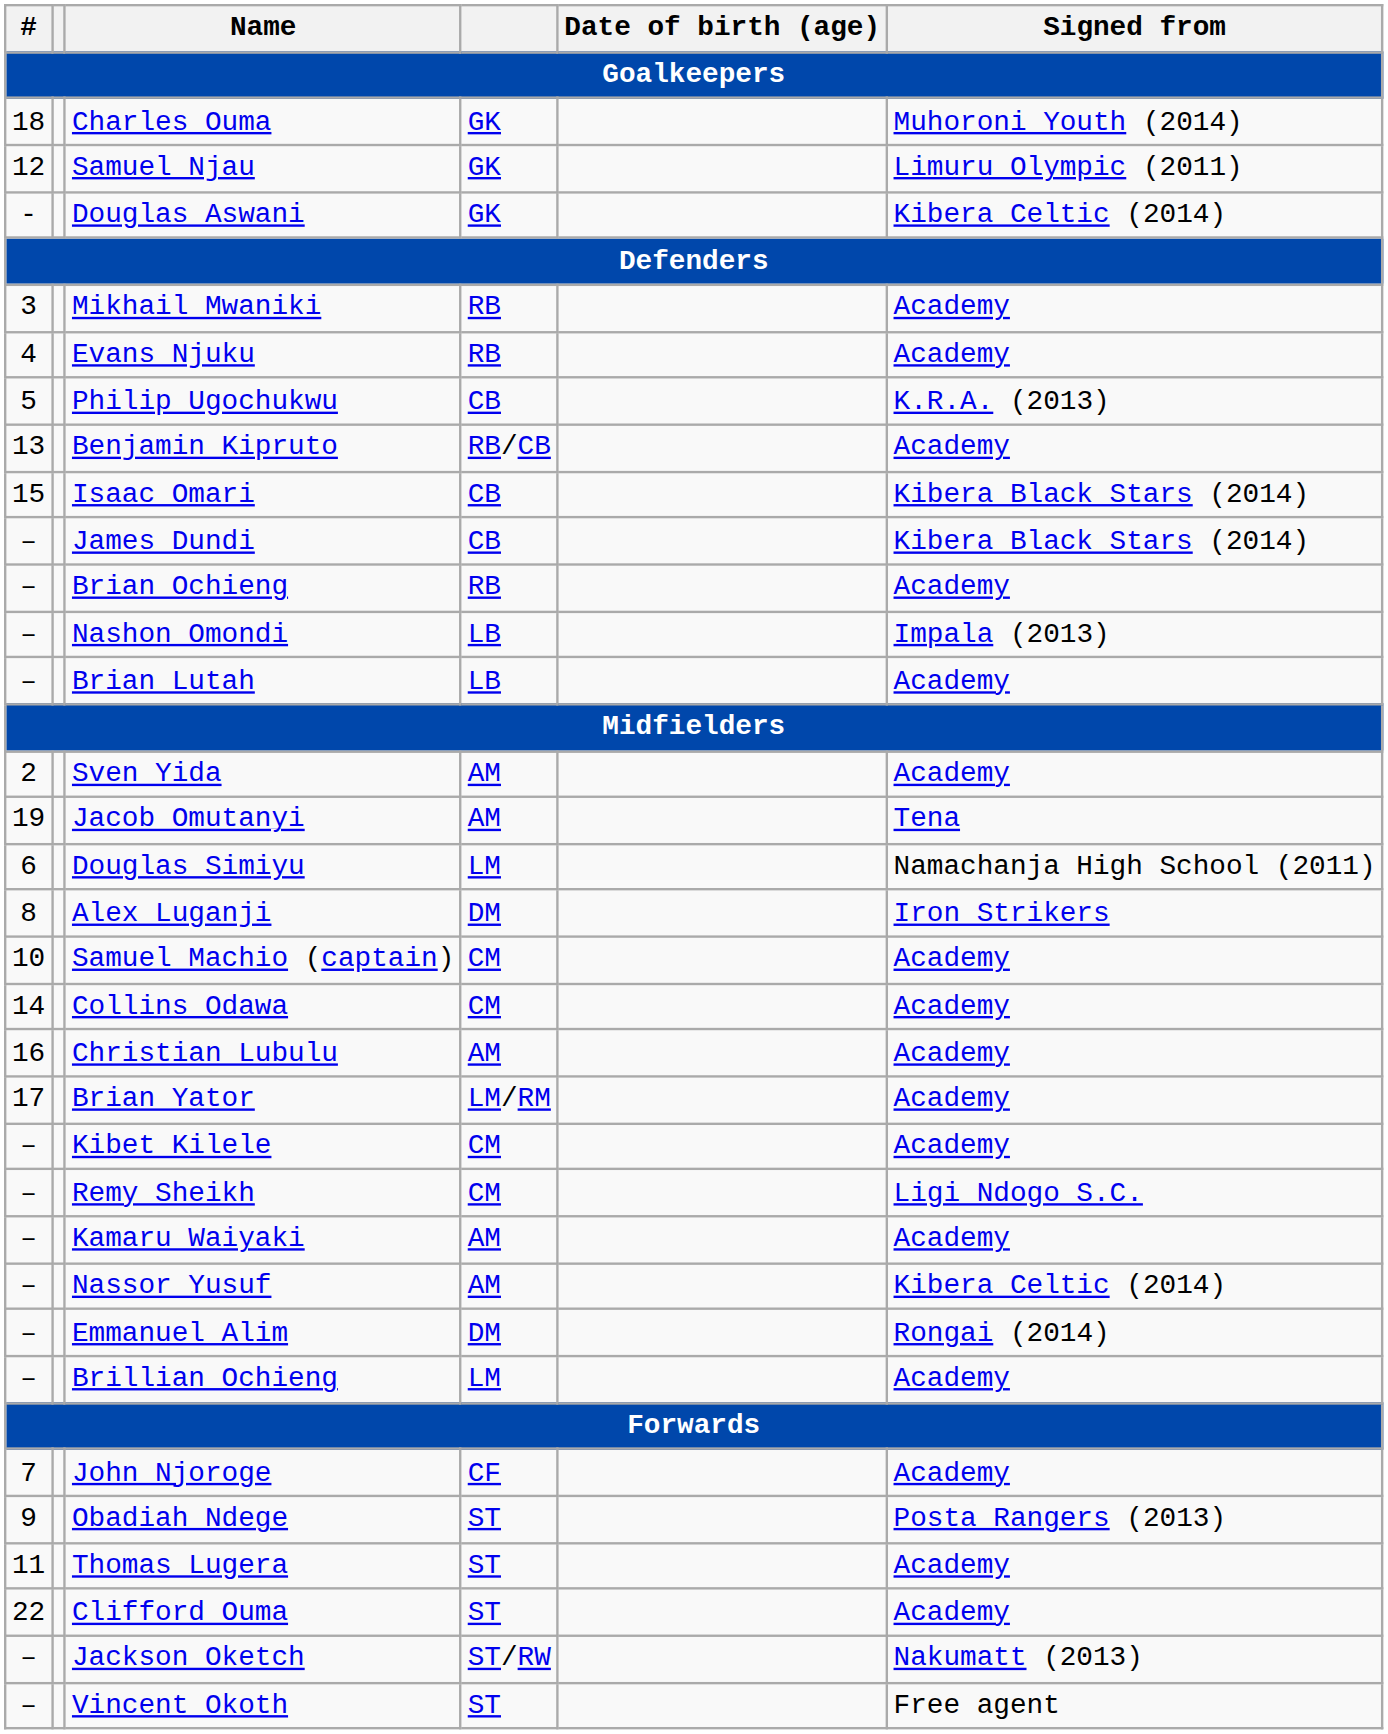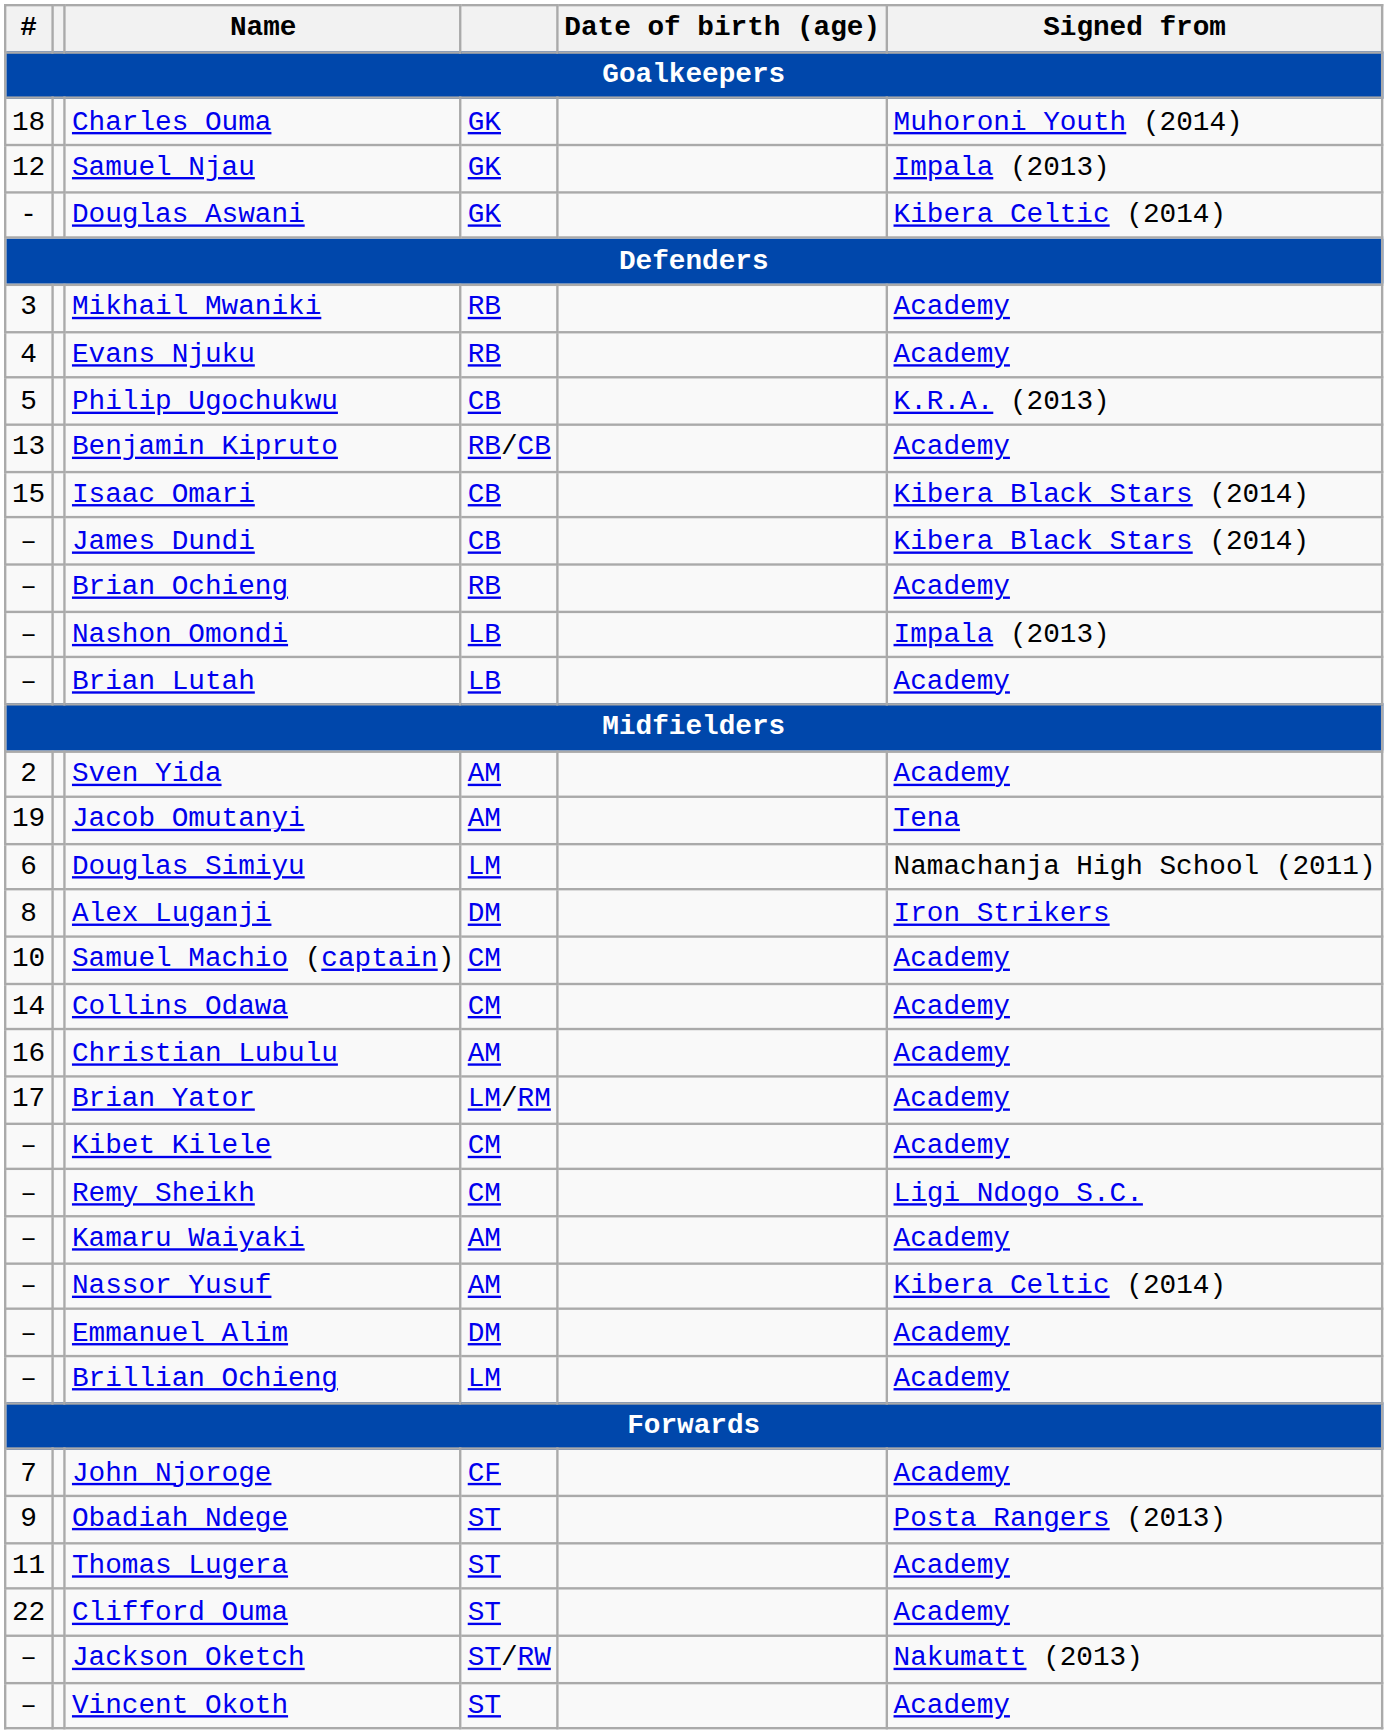Samuel Njau | Signed from / Goalkeepers: Limuru Olympic (2011) -> Impala (2013)
Emmanuel Alim | Signed from / Goalkeepers: Rongai (2014) -> Academy
Vincent Okoth | Signed from / Goalkeepers: Free agent -> Academy
